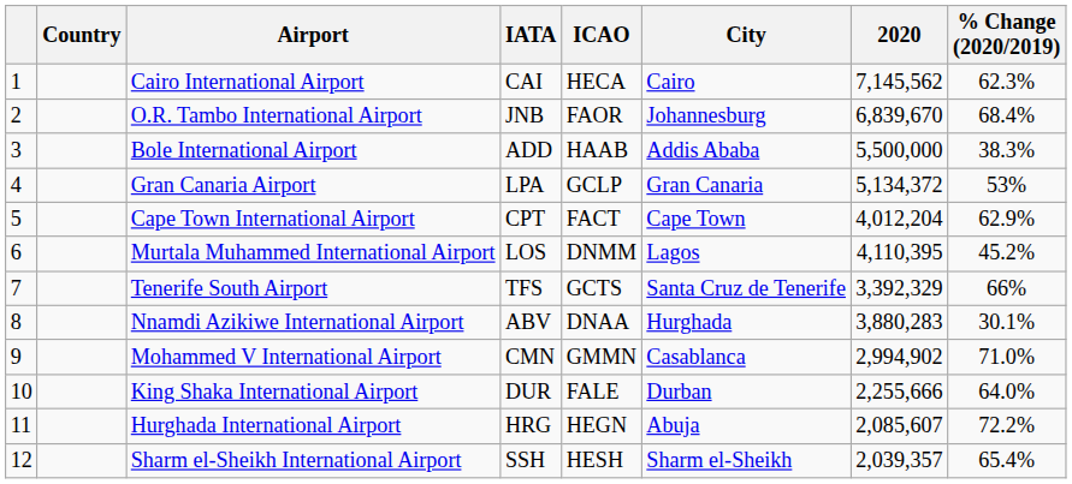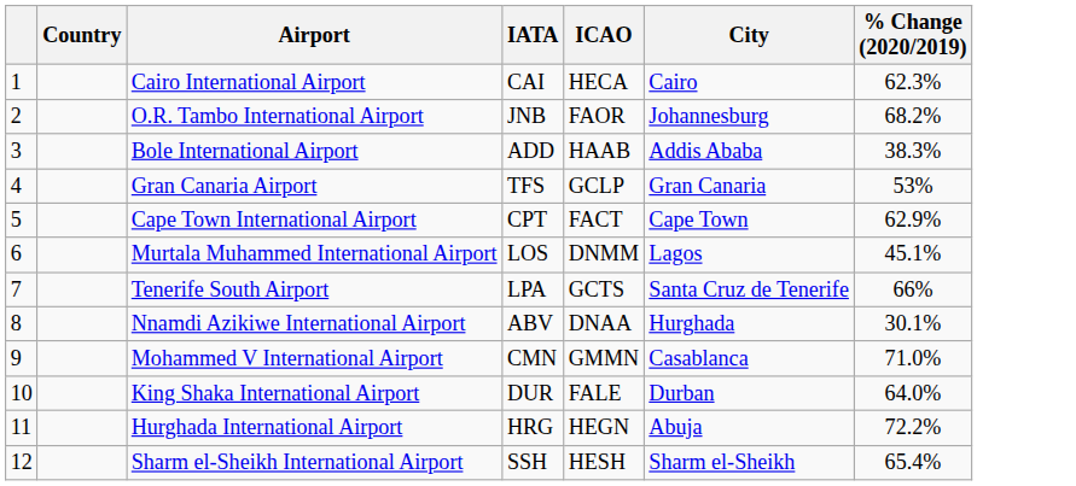- column: 2020 | 7,145,562 | 6,839,670 | 5,500,000 | 5,134,372 | 4,012,204 | 4,110,395 | 3,392,329 | 3,880,283 | 2,994,902 | 2,255,666 | 2,085,607 | 2,039,357
O.R. Tambo International Airport | % Change (2020/2019): 68.4% -> 68.2%
Gran Canaria Airport | IATA: LPA -> TFS
Murtala Muhammed International Airport | % Change (2020/2019): 45.2% -> 45.1%
Tenerife South Airport | IATA: TFS -> LPA
